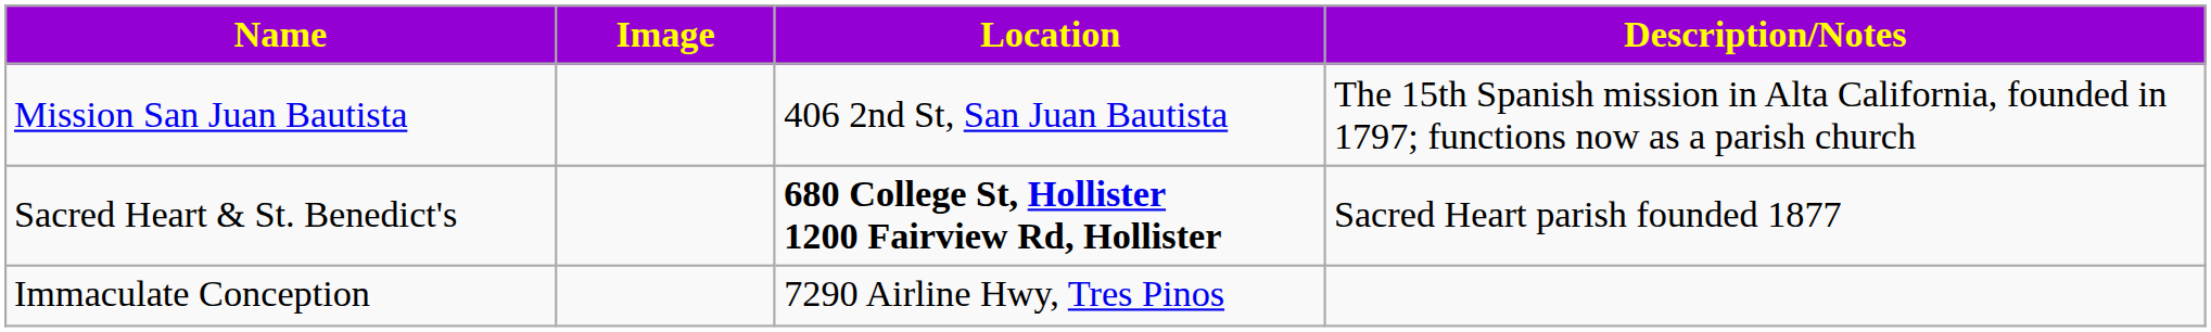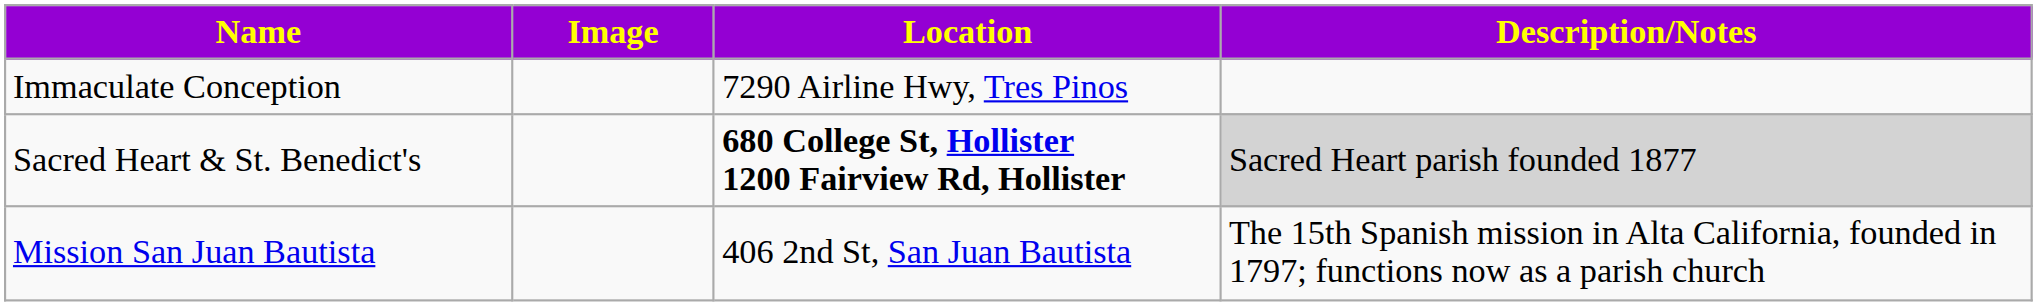rows swapped: Mission San Juan Bautista <-> Immaculate Conception
Sacred Heart & St. Benedict's | Description/Notes: no background -> lightgrey background
